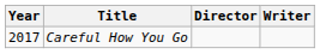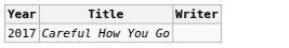- column: Director
